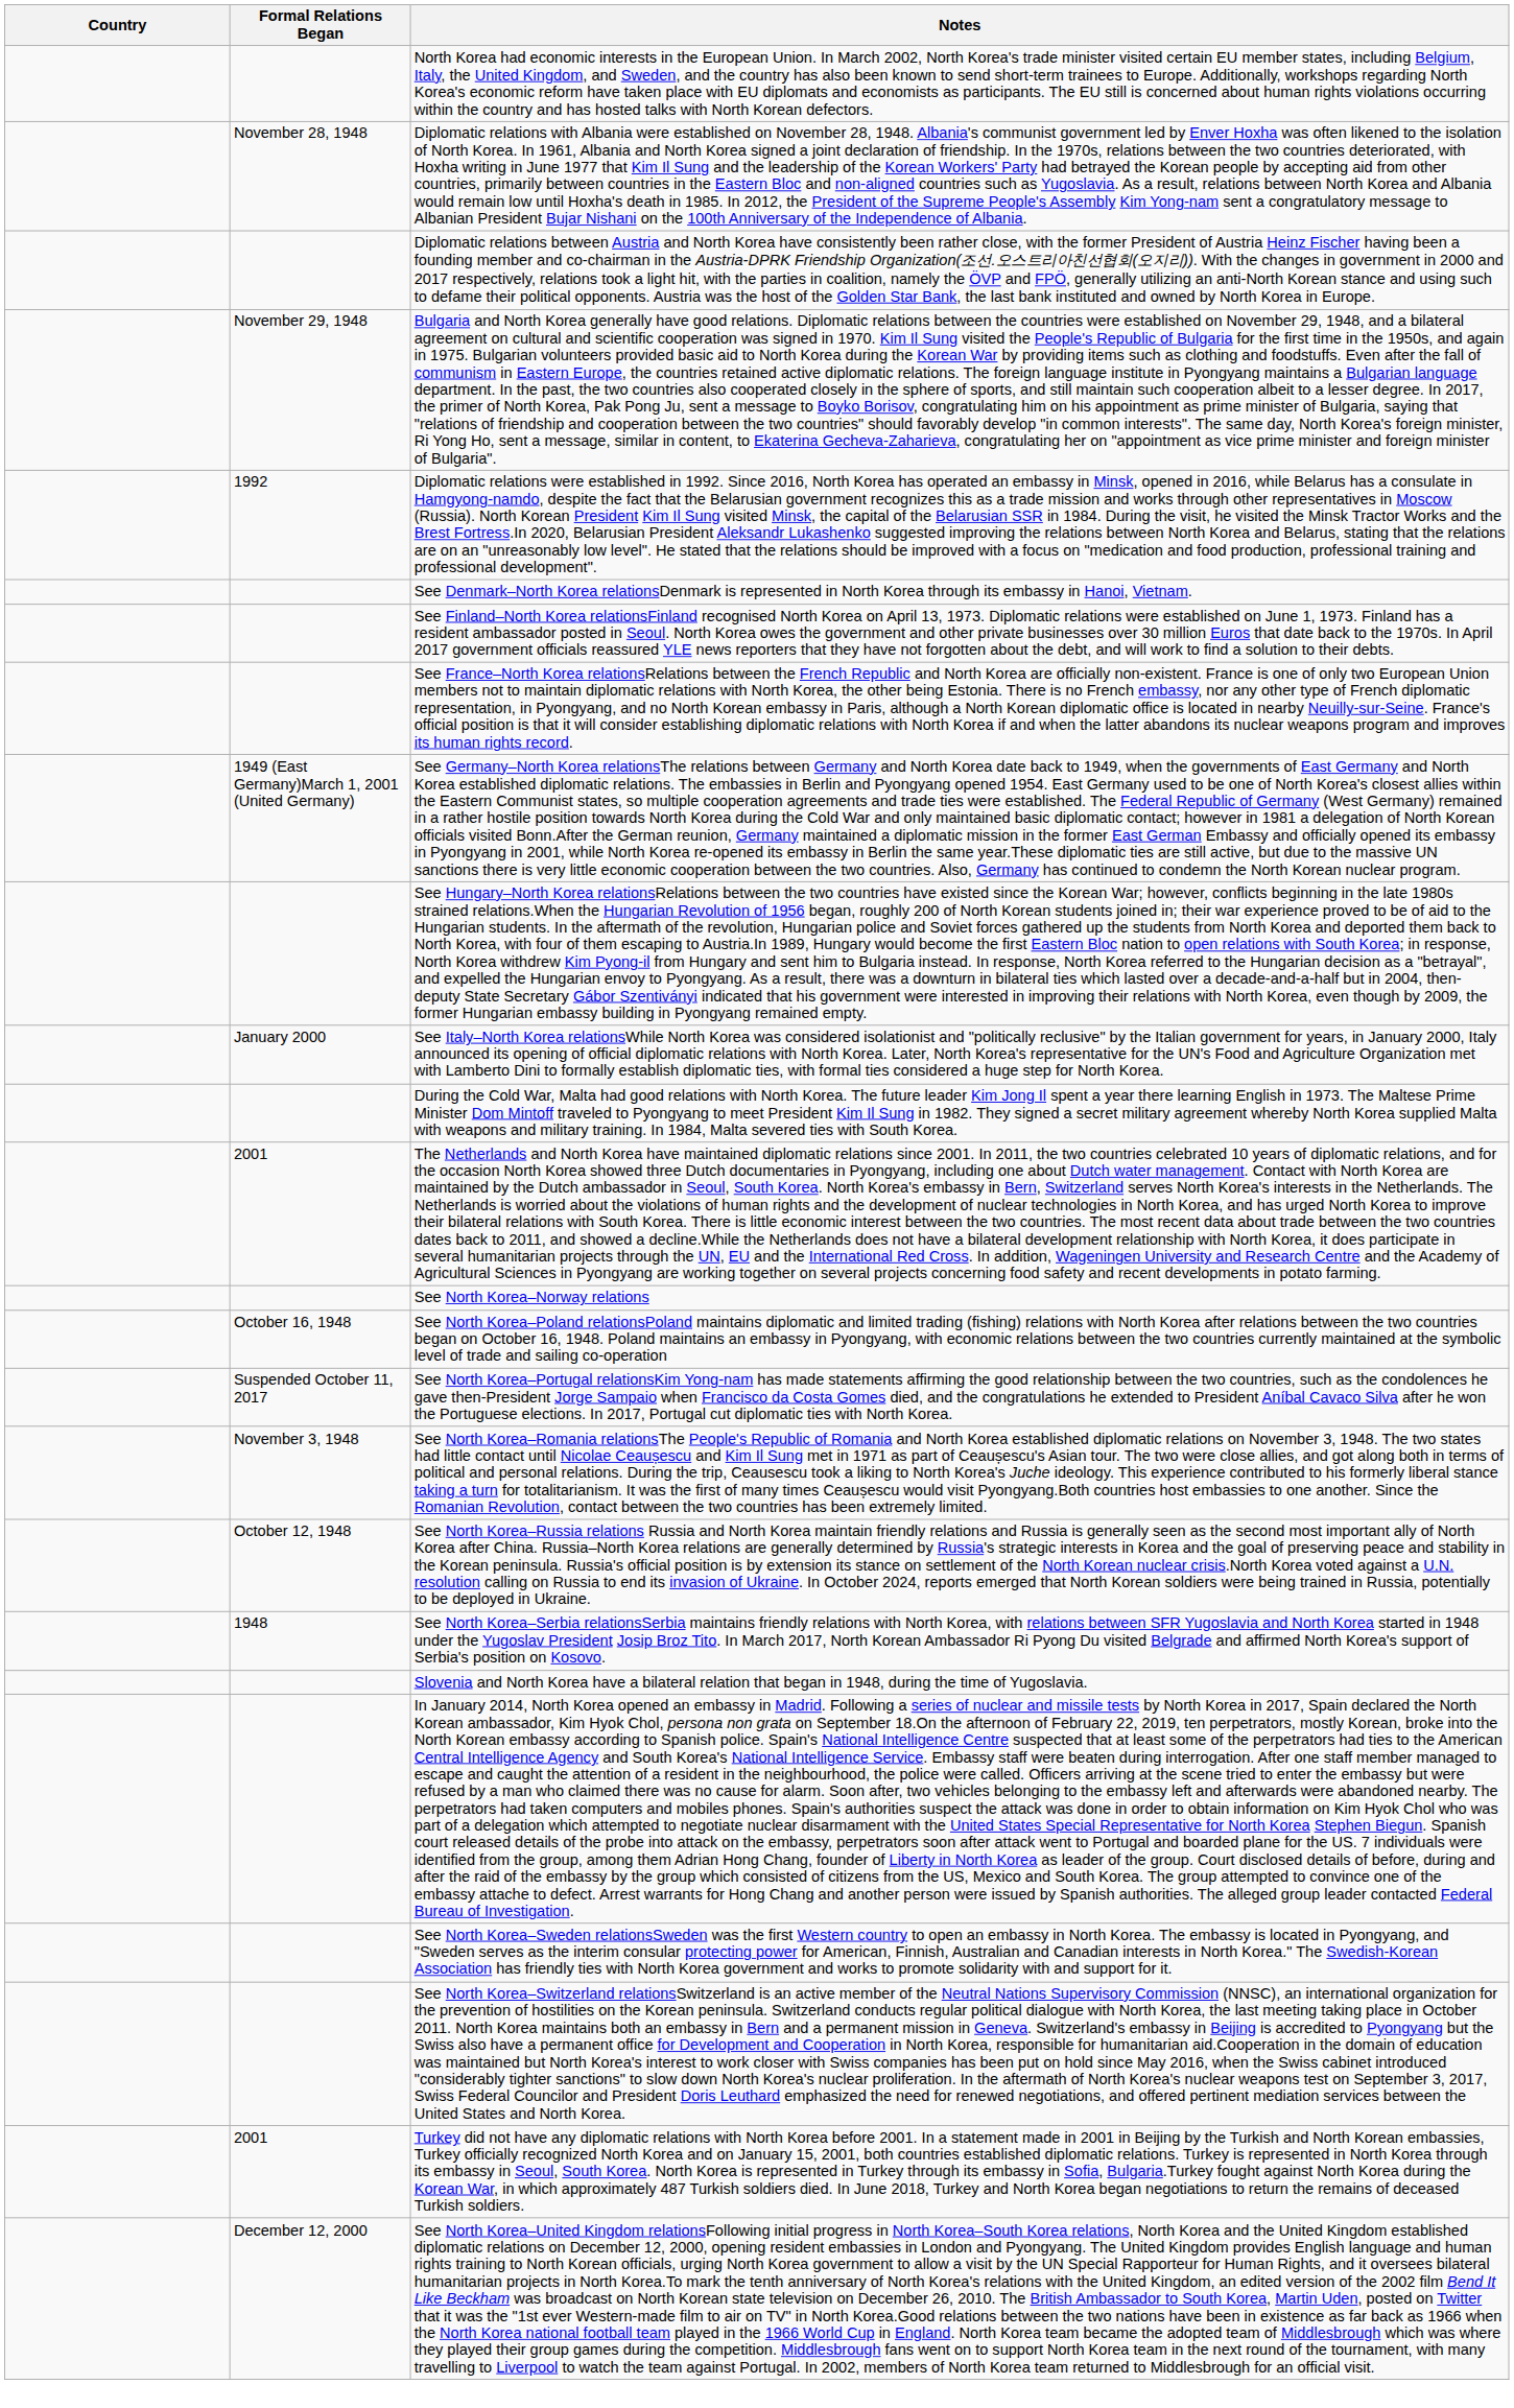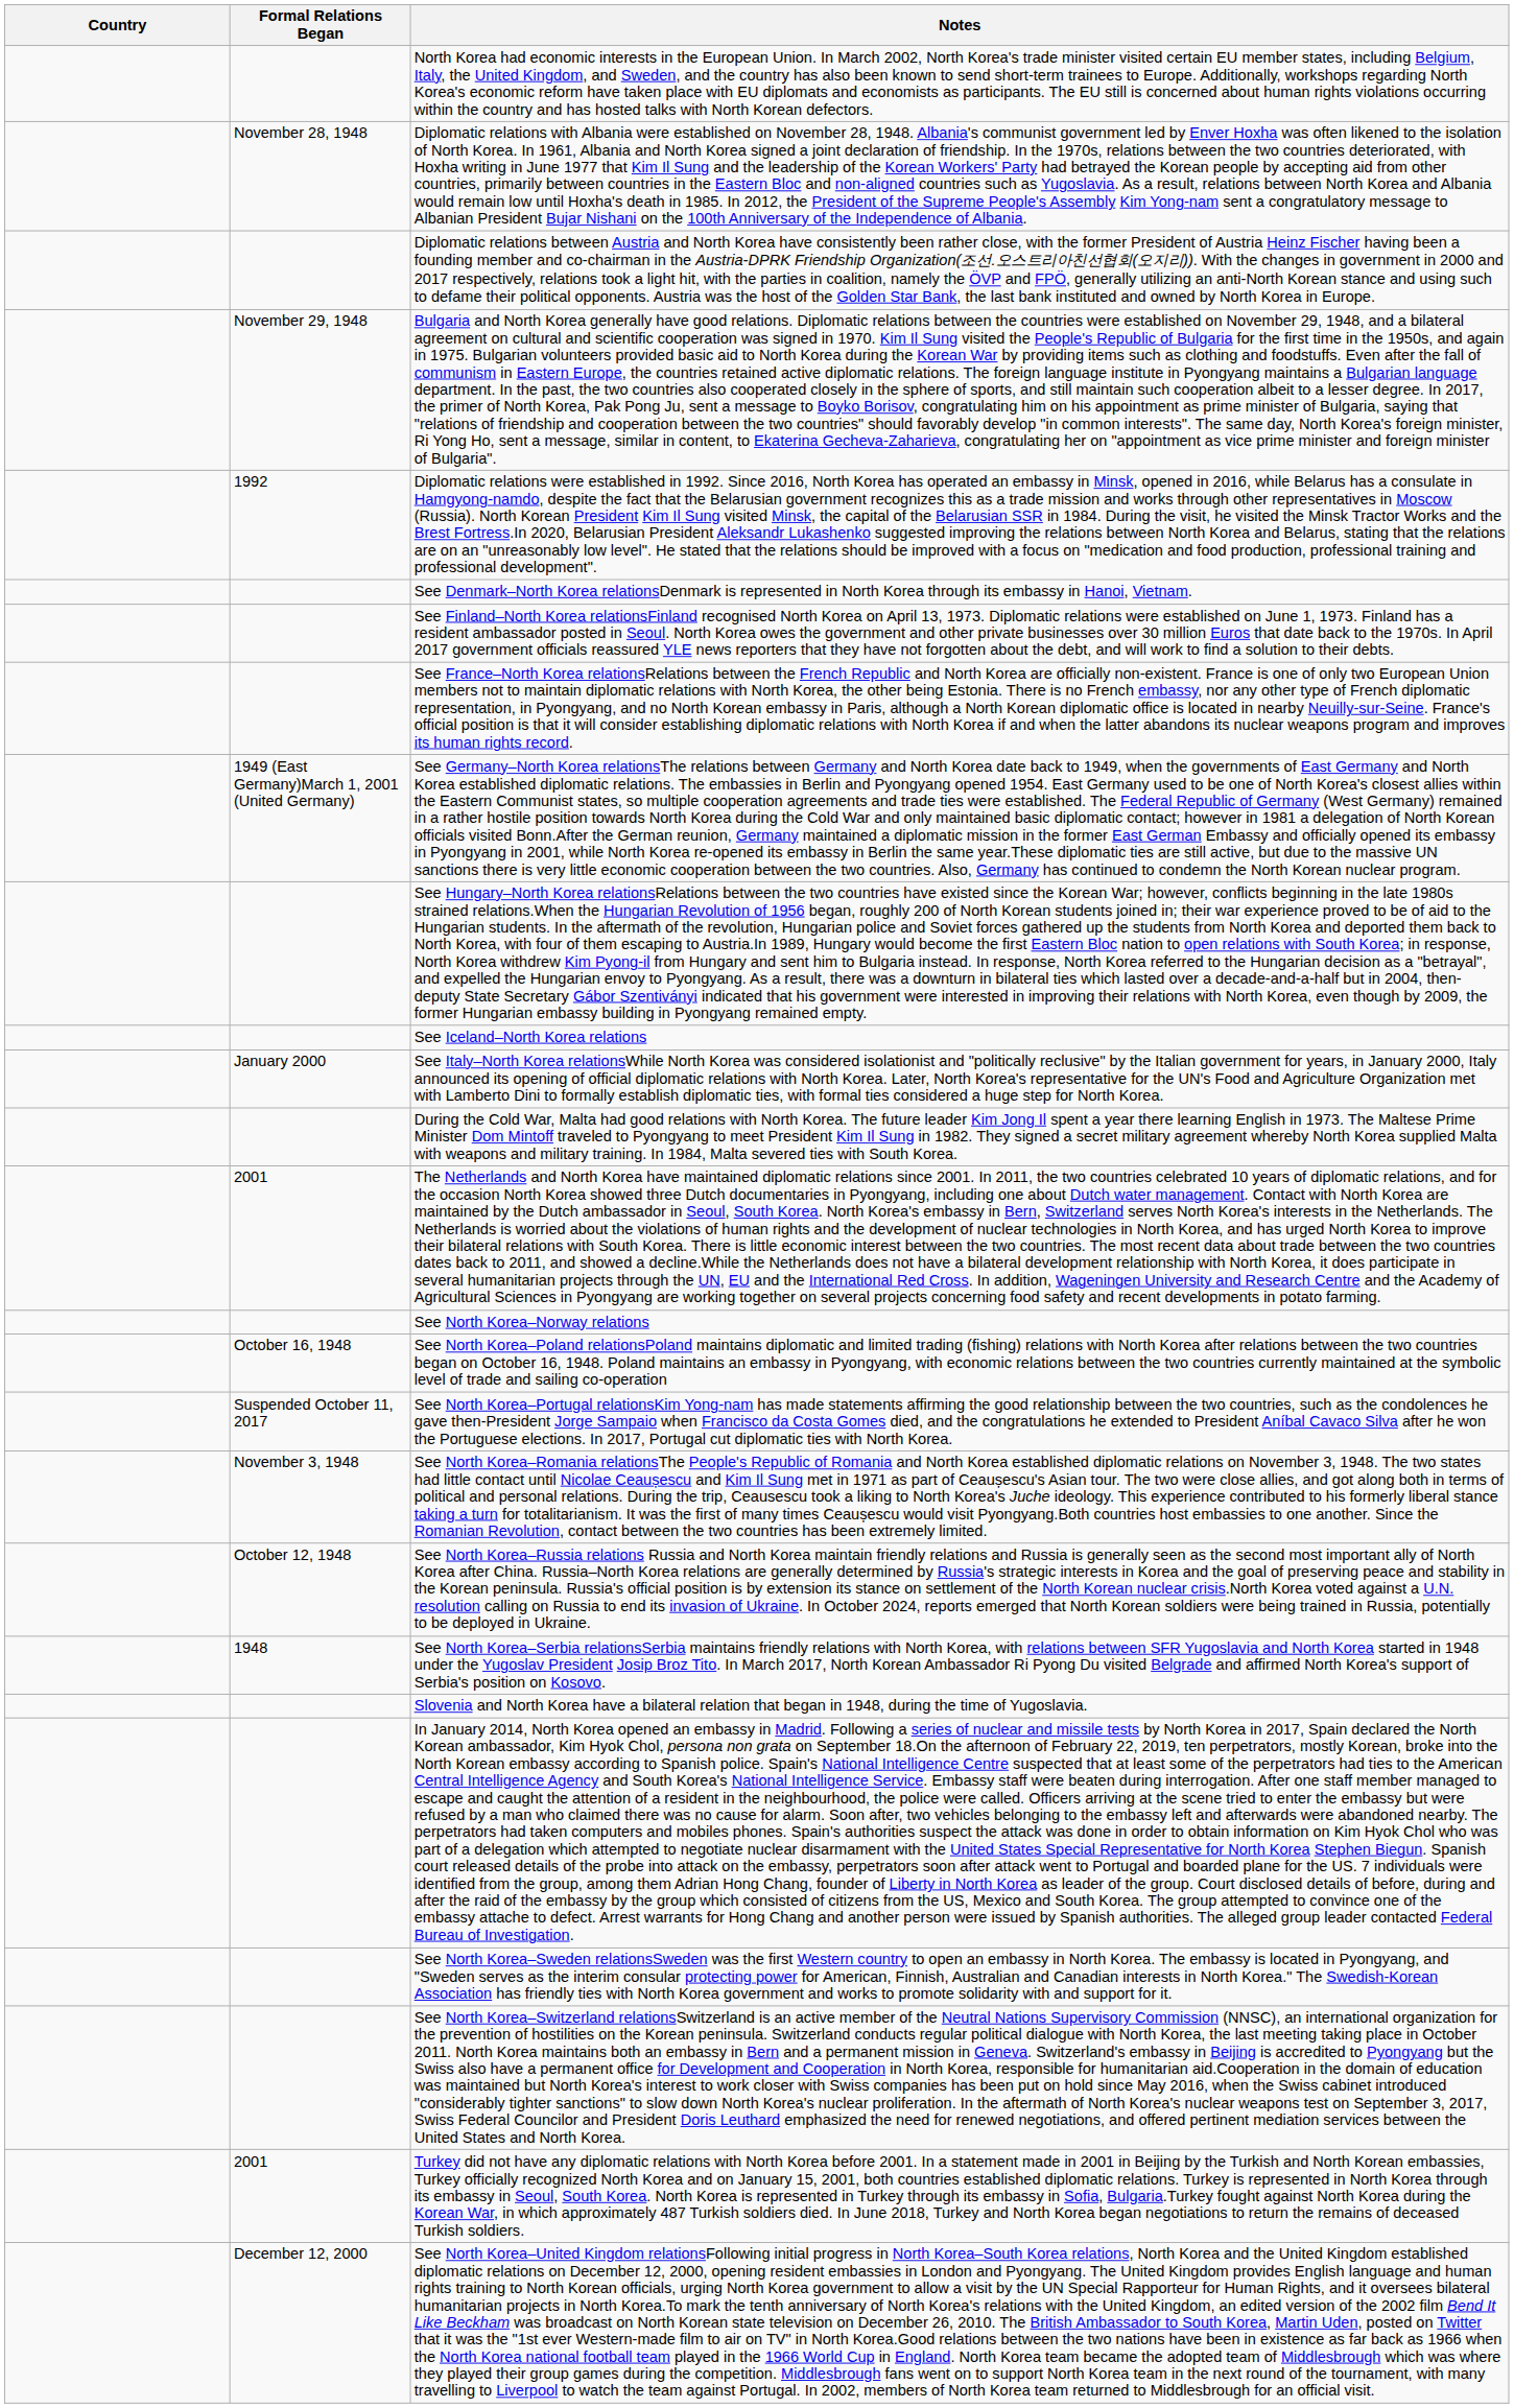+ row: See Iceland–North Korea relations
